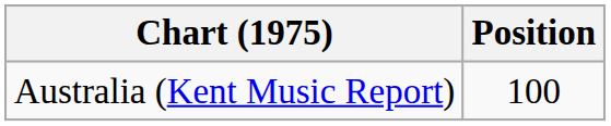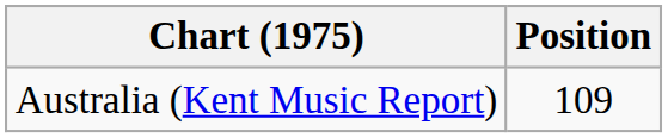Australia (Kent Music Report) | Position: 100 -> 109
